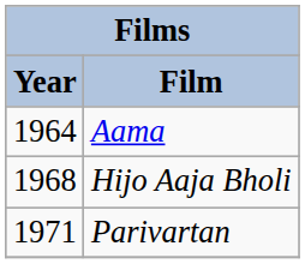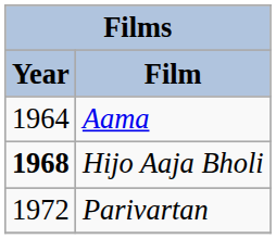Hijo Aaja Bholi | Year: normal -> bold
Parivartan | Year: 1971 -> 1972
